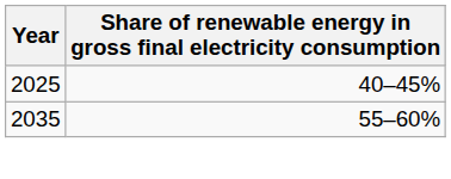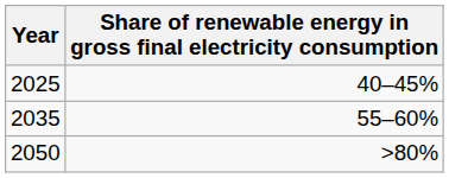+ row: 2050 | >80%
